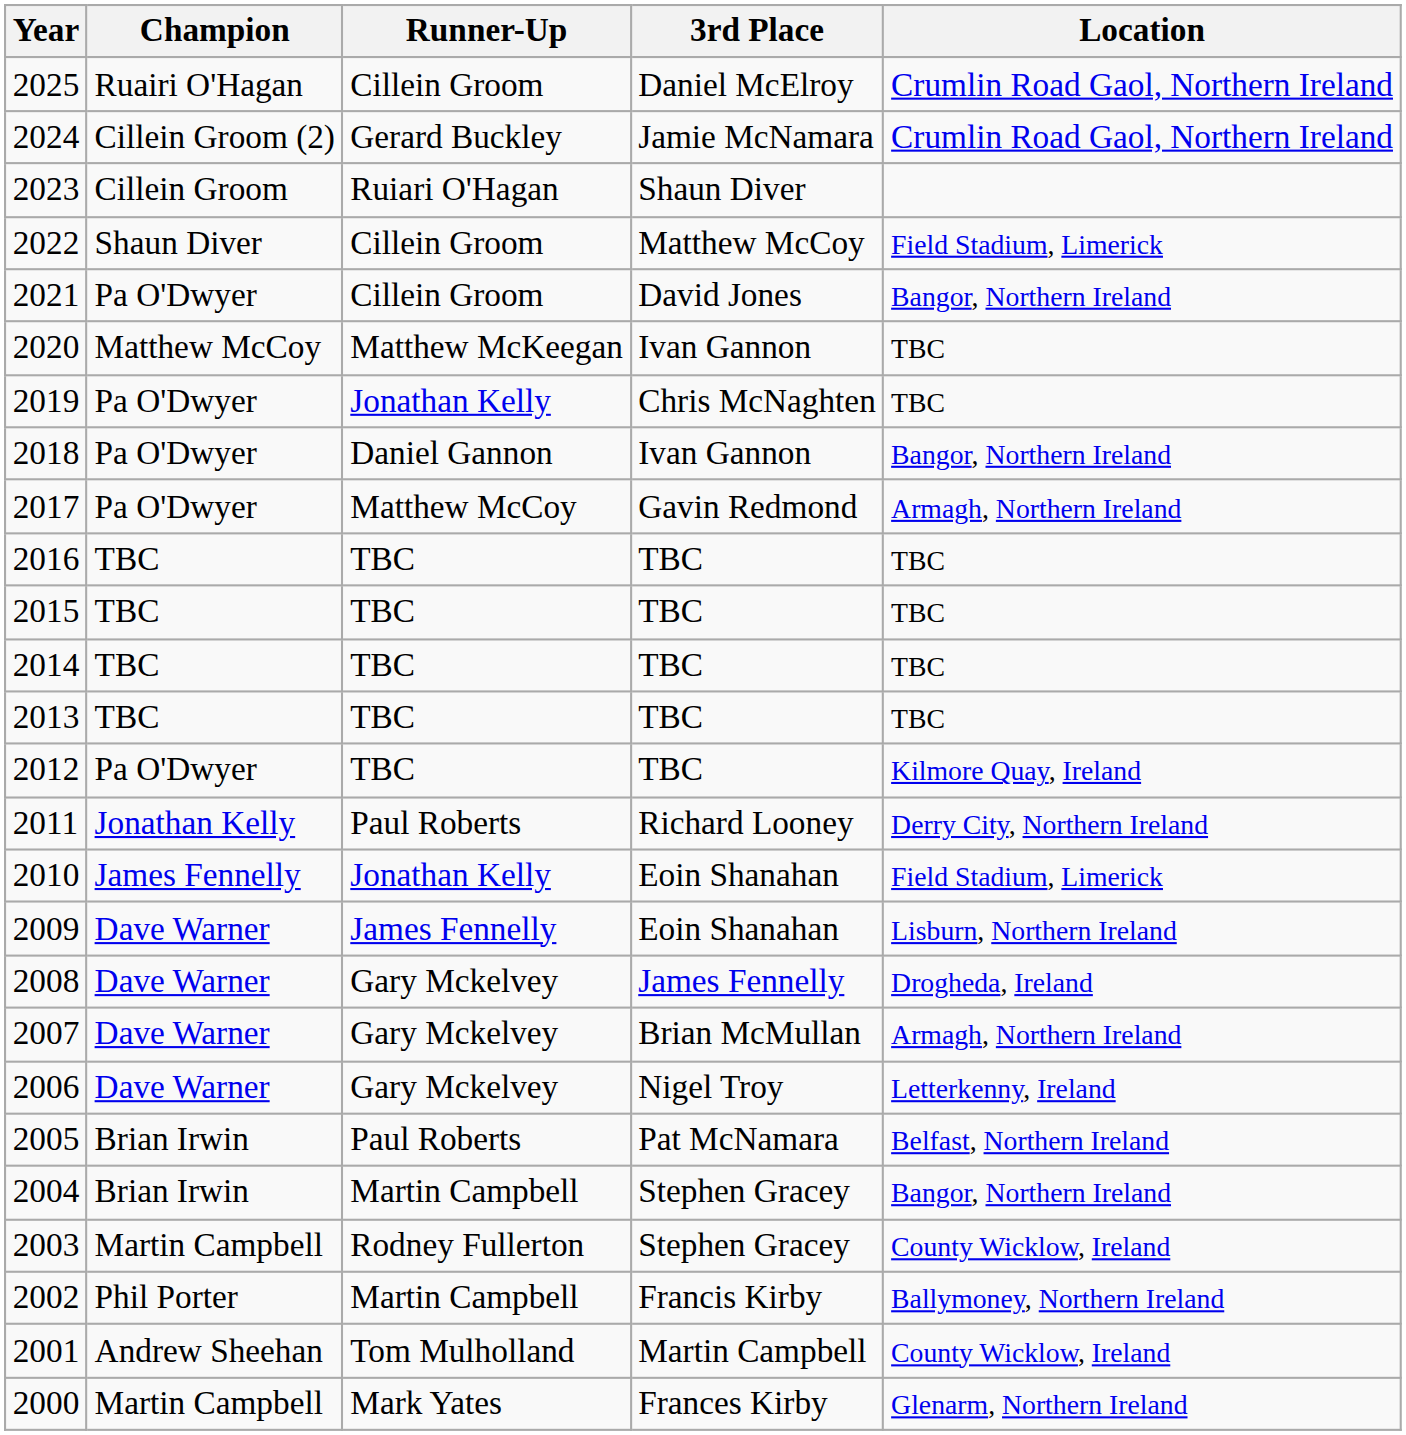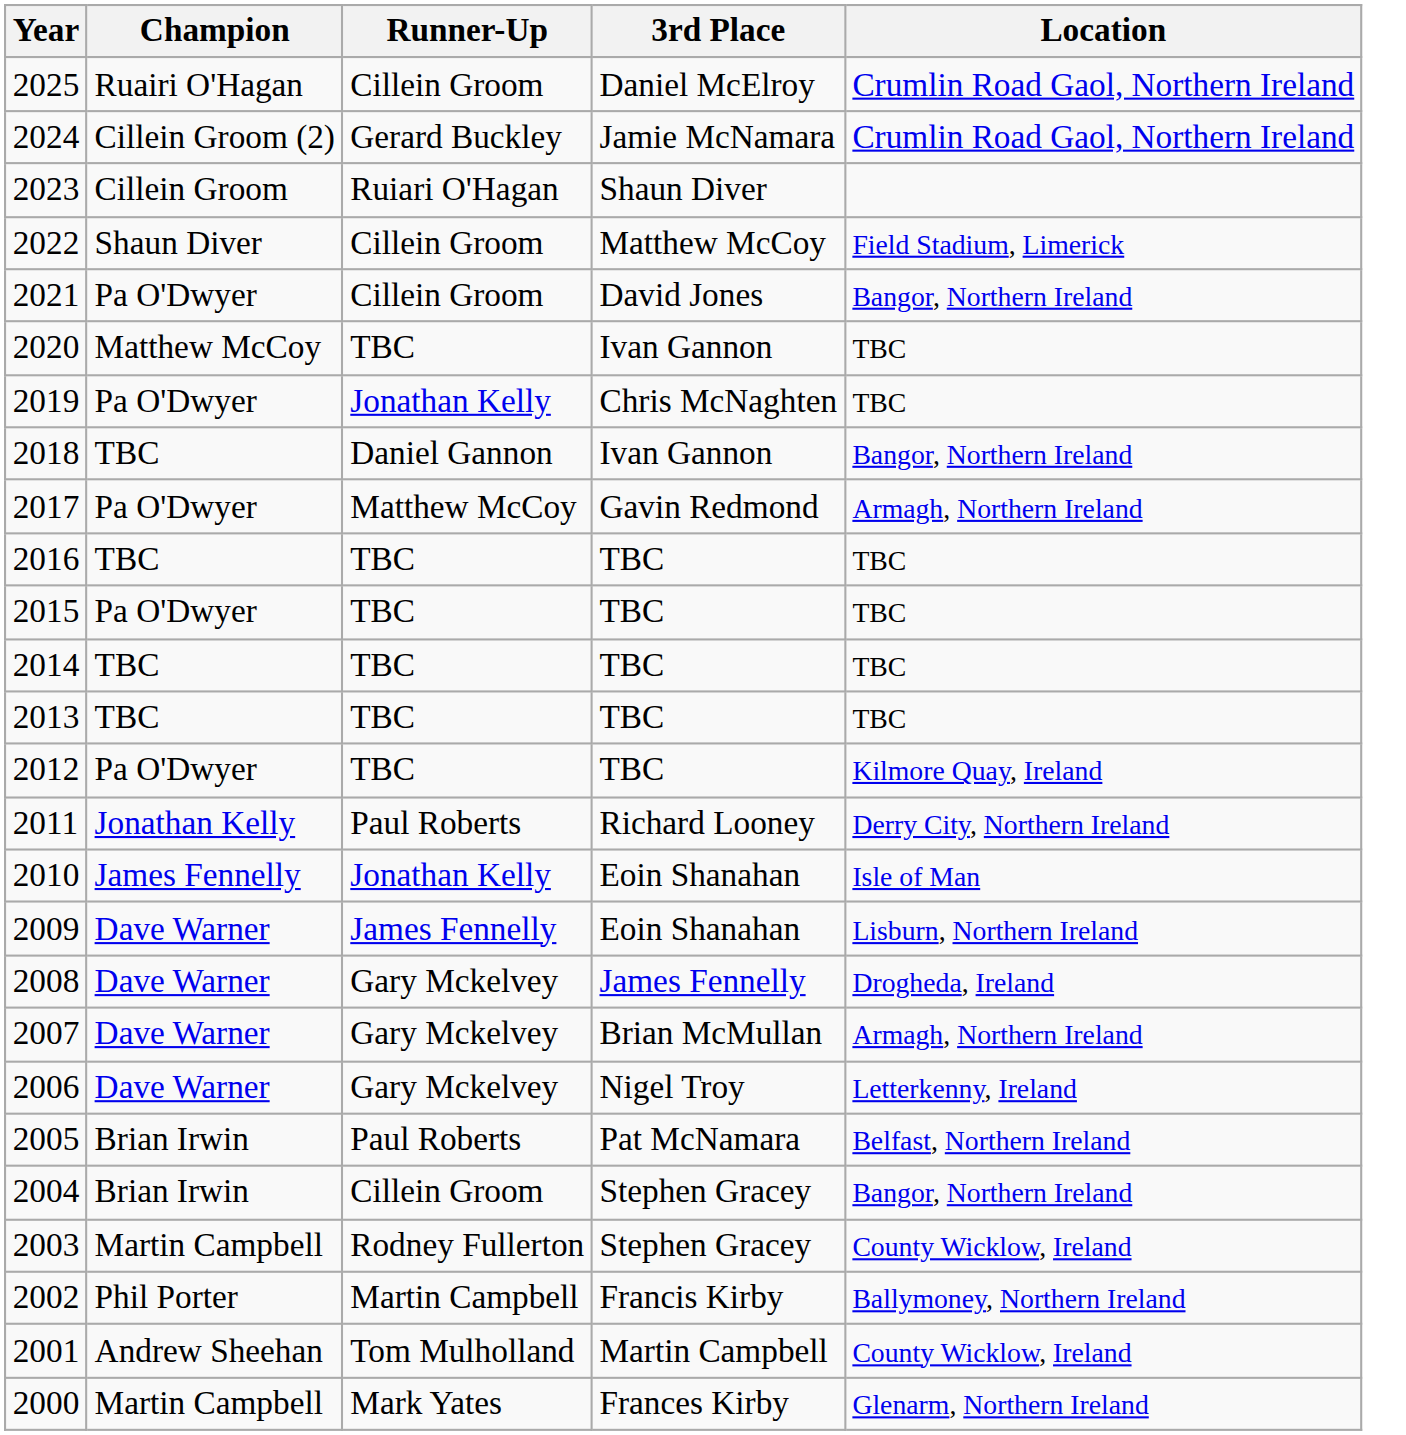2020 | Runner-Up: Matthew McKeegan -> TBC
2018 | Champion: Pa O'Dwyer -> TBC
2015 | Champion: TBC -> Pa O'Dwyer
2010 | Location: Field Stadium, Limerick -> Isle of Man
2004 | Runner-Up: Martin Campbell -> Cillein Groom
